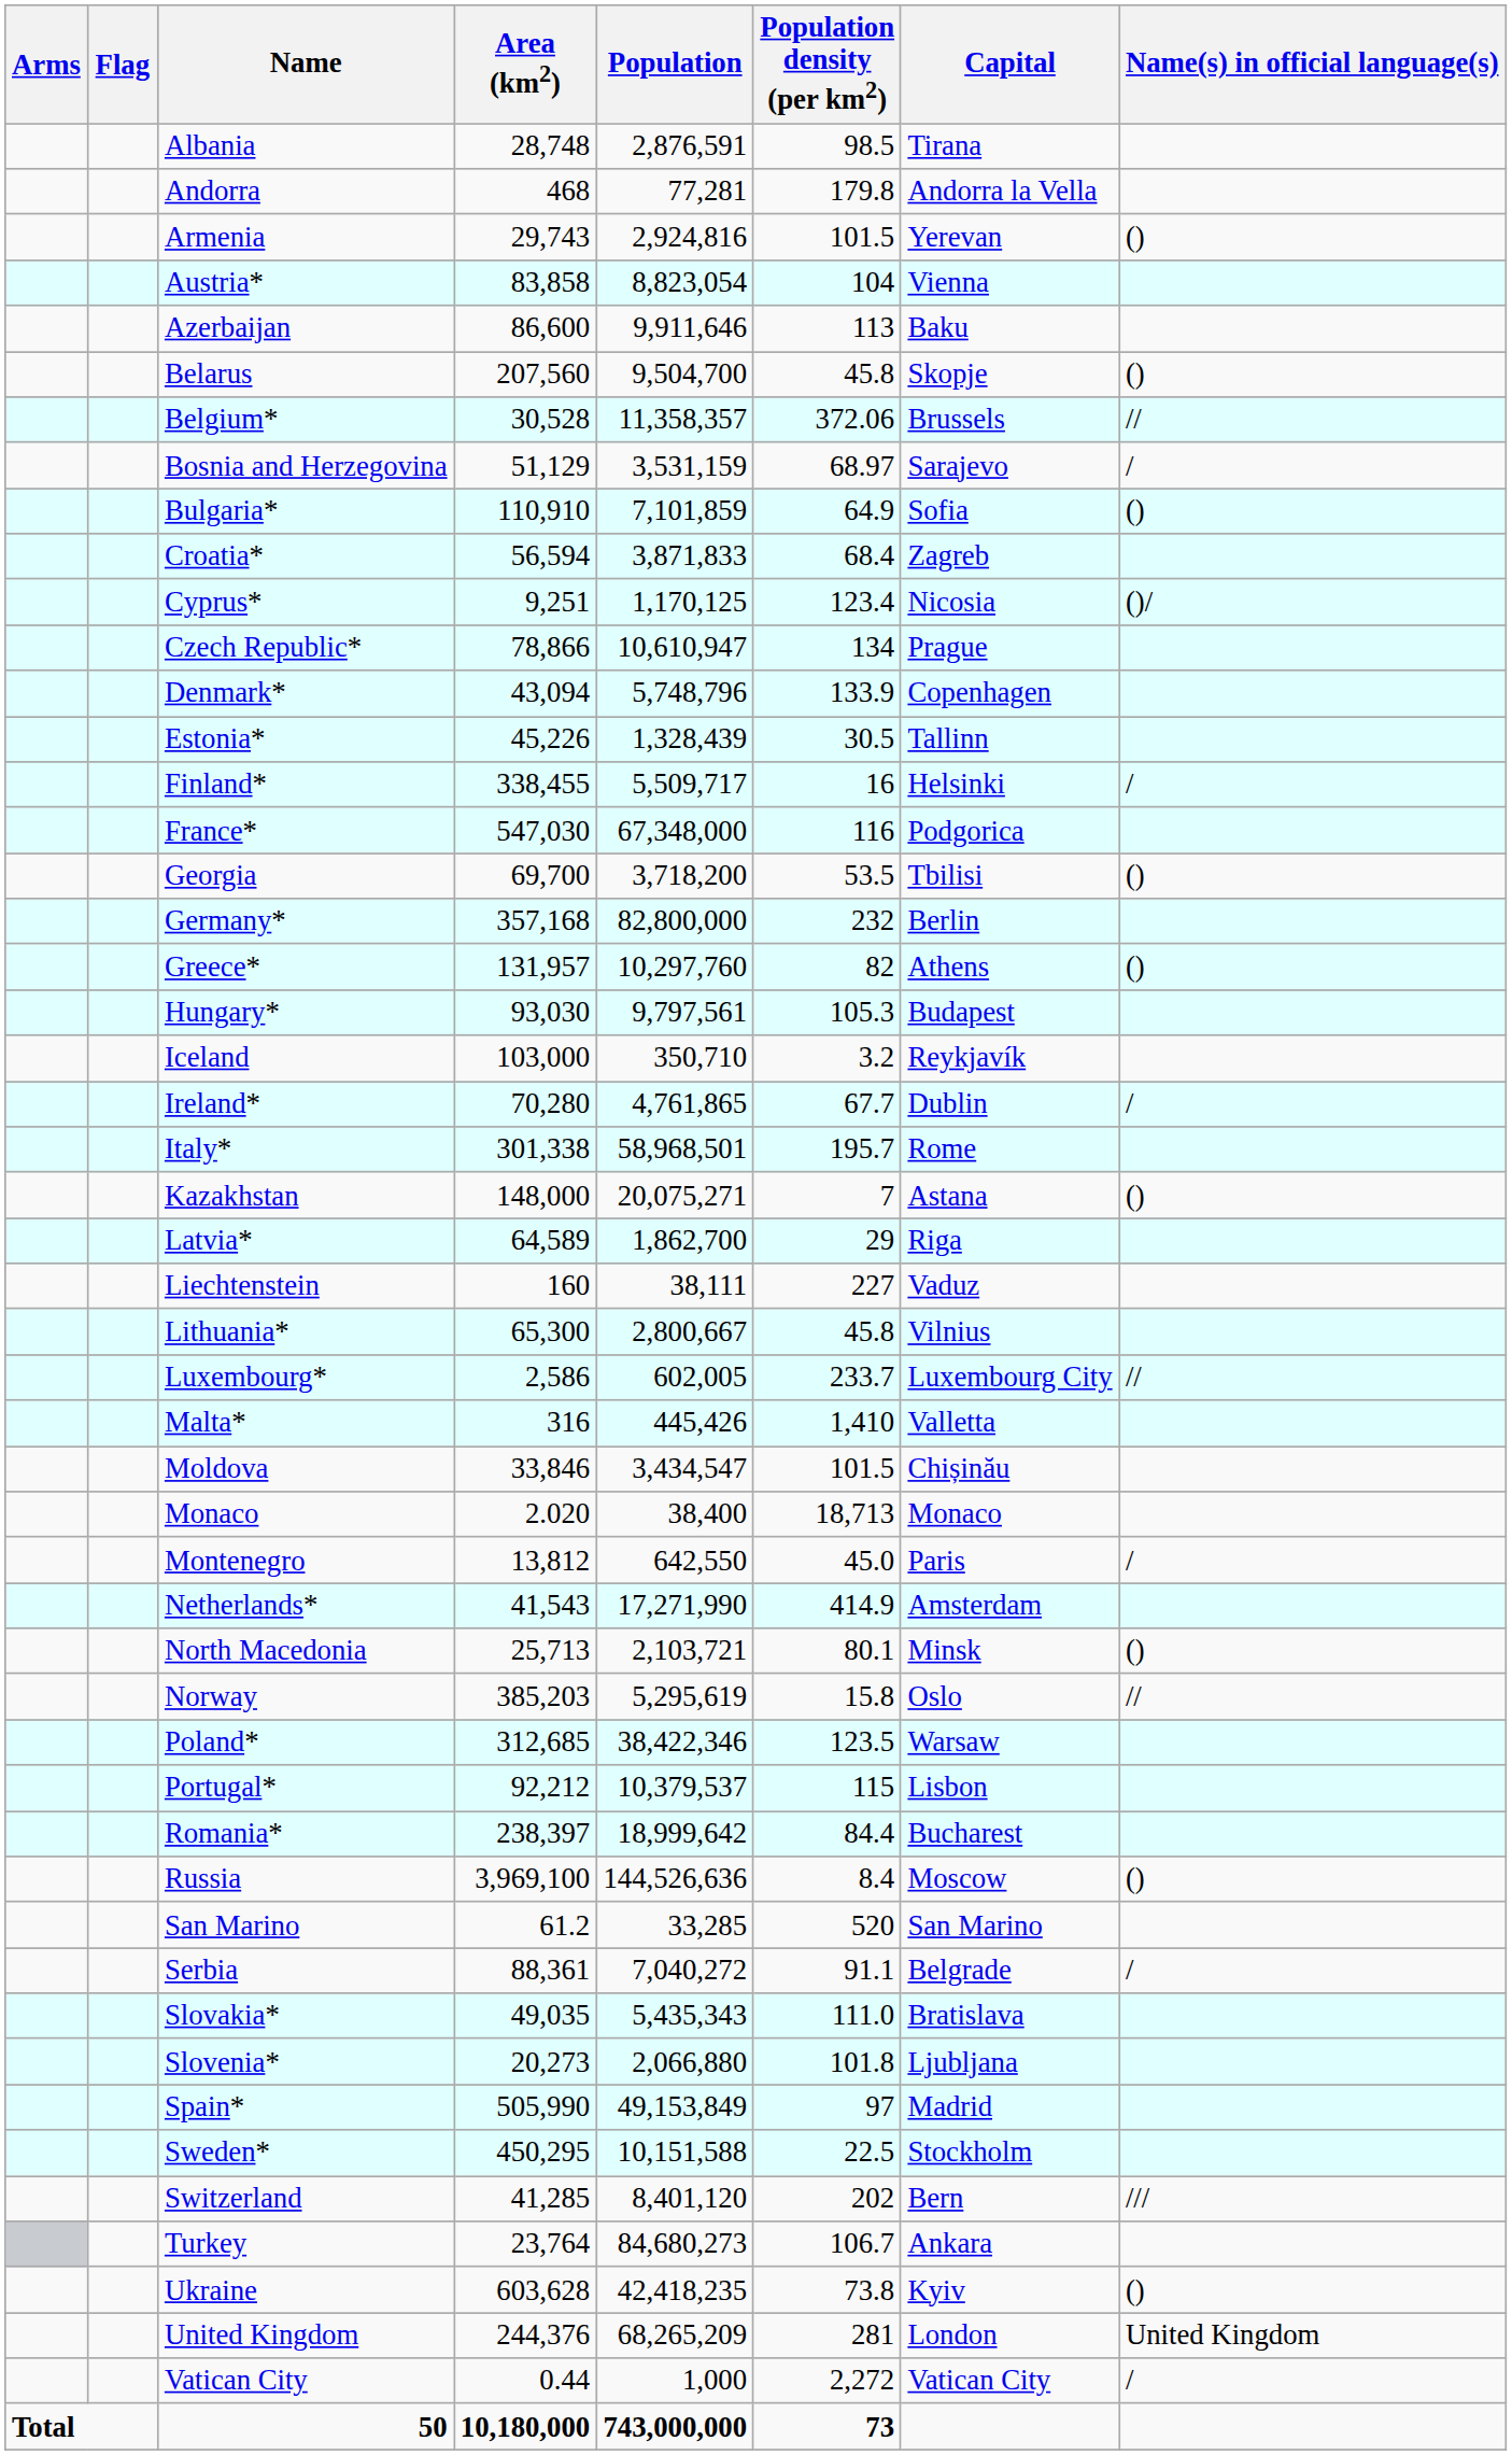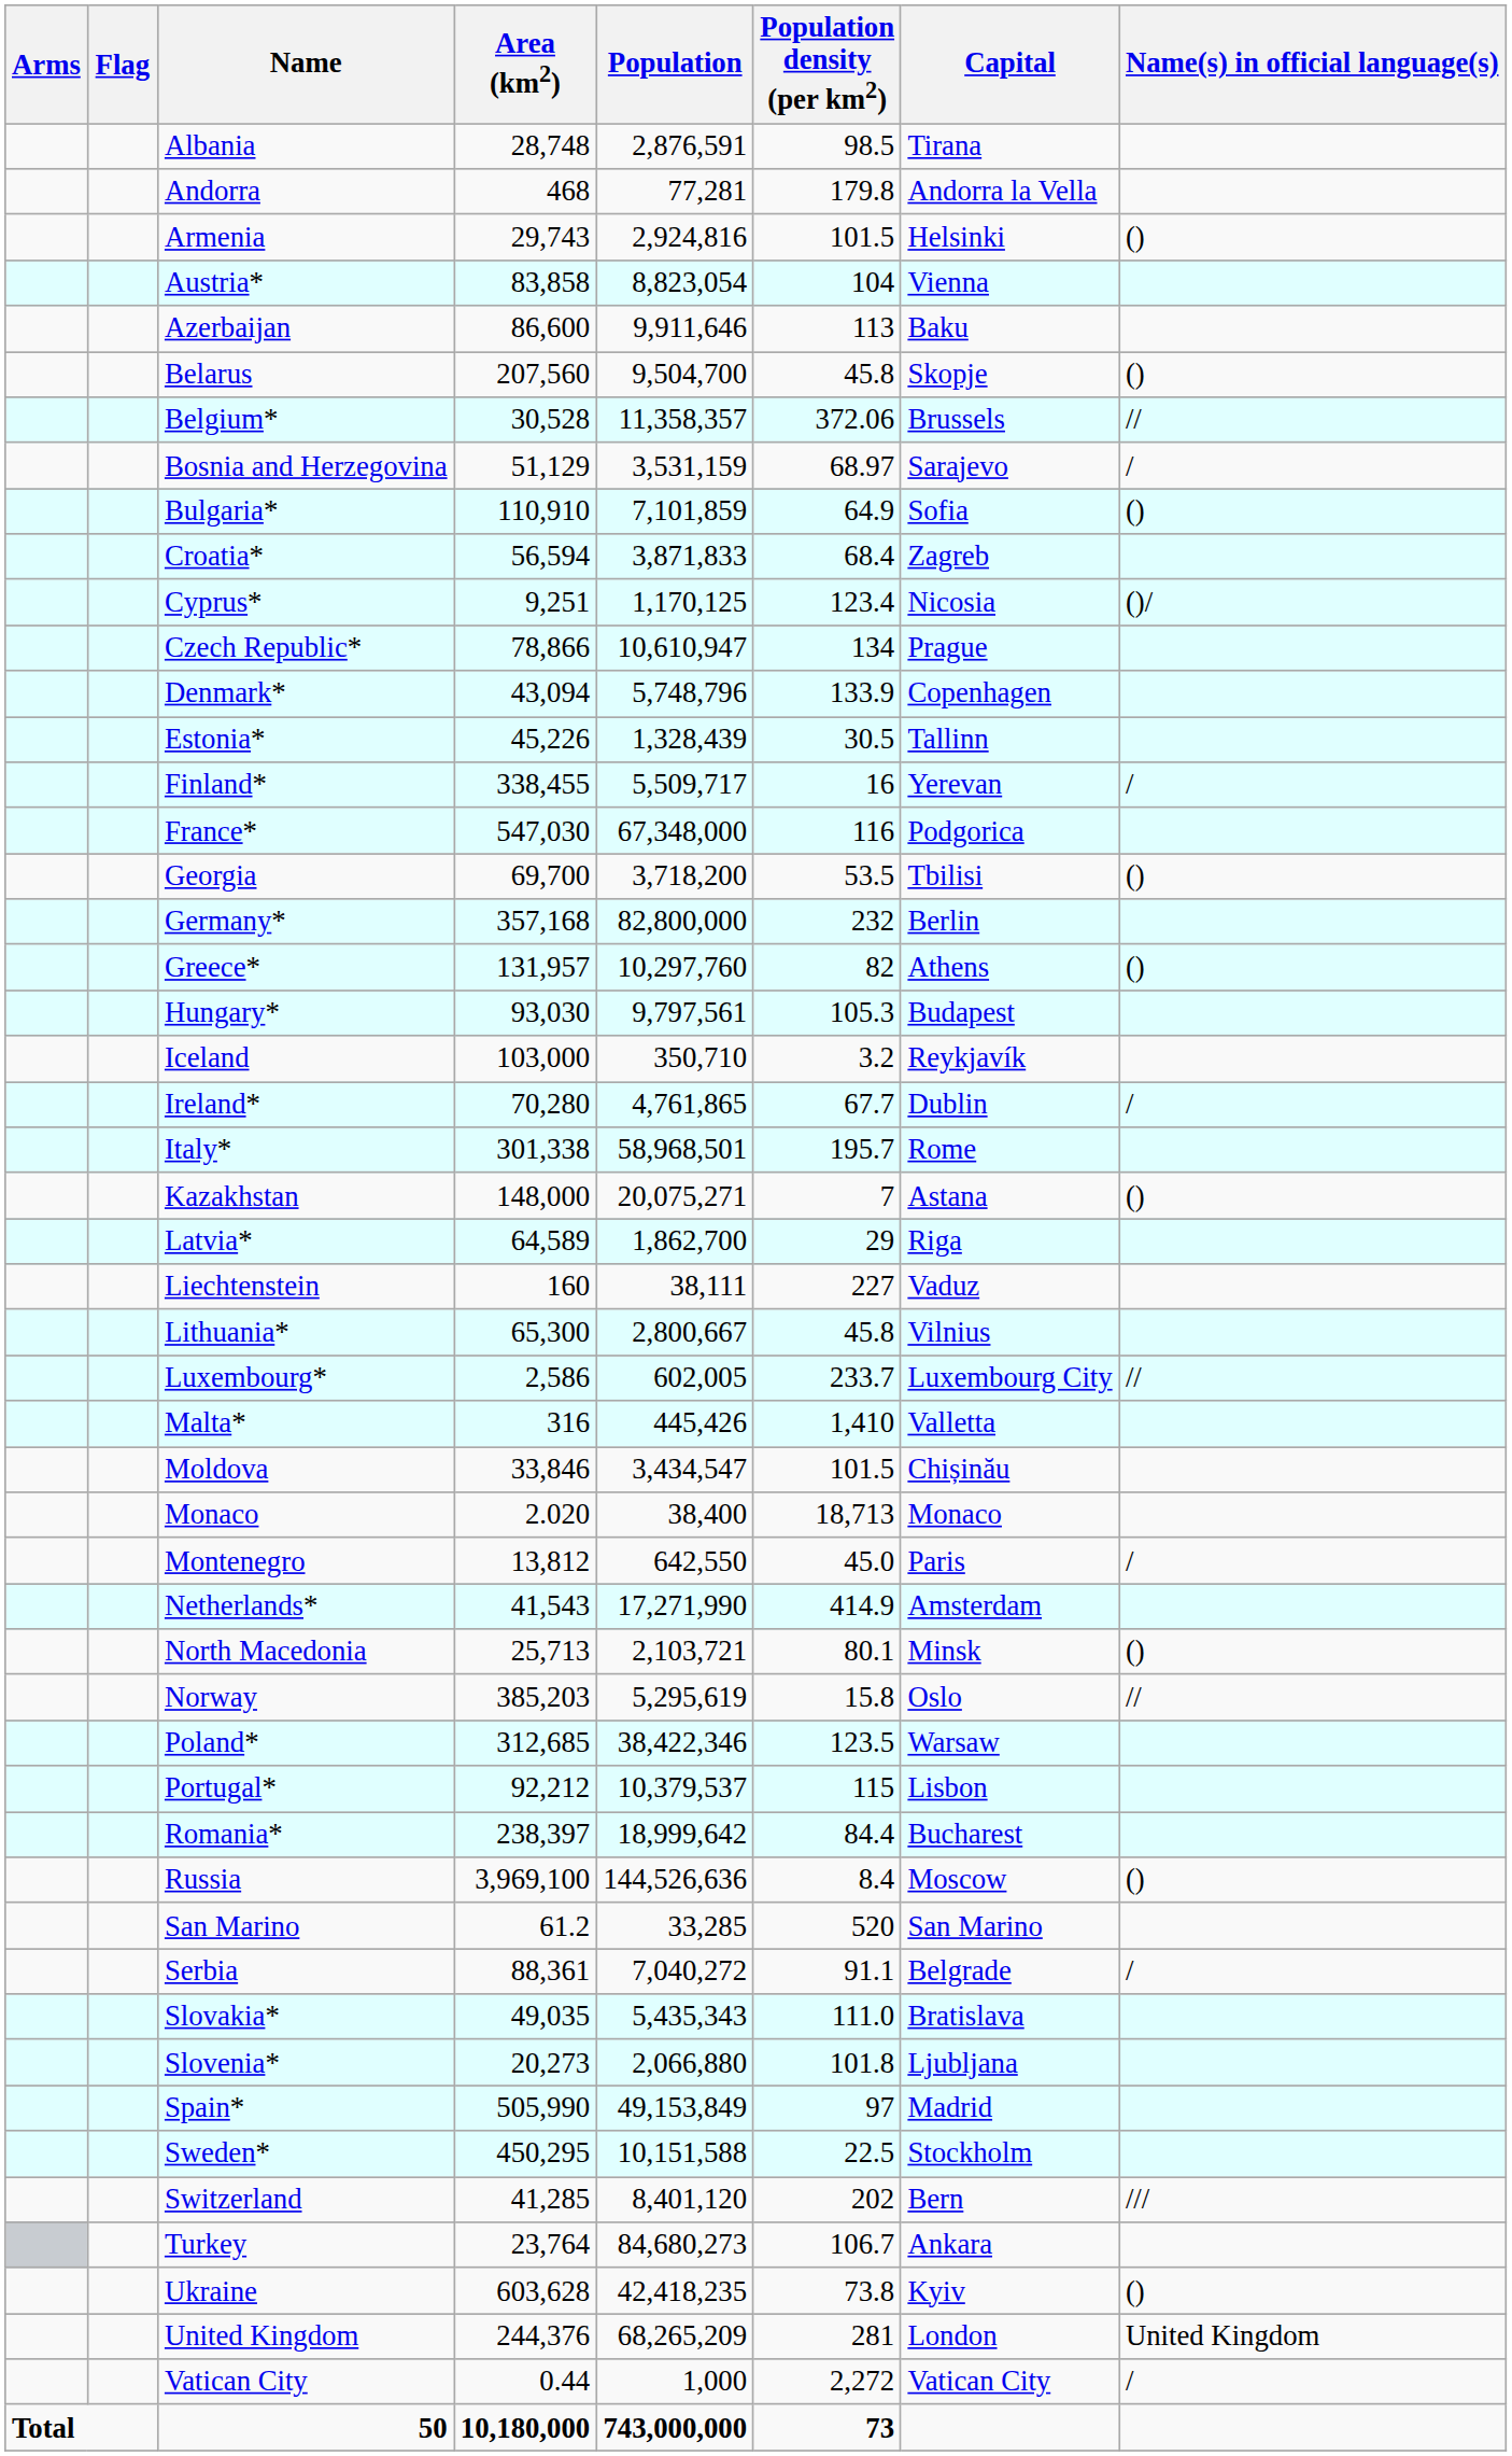Armenia | Capital: Yerevan -> Helsinki
Finland* | Capital: Helsinki -> Yerevan
